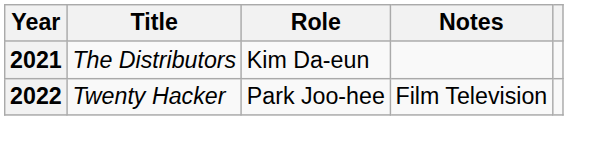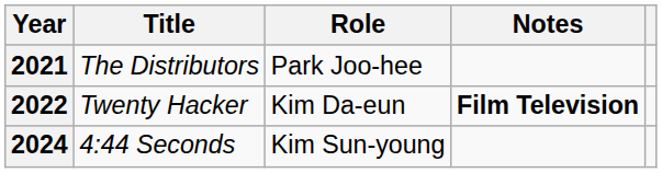2021 | Role: Kim Da-eun -> Park Joo-hee
2022 | Role: Park Joo-hee -> Kim Da-eun
2022 | Notes: normal -> bold
+ row: 2024 | 4:44 Seconds | Kim Sun-young
